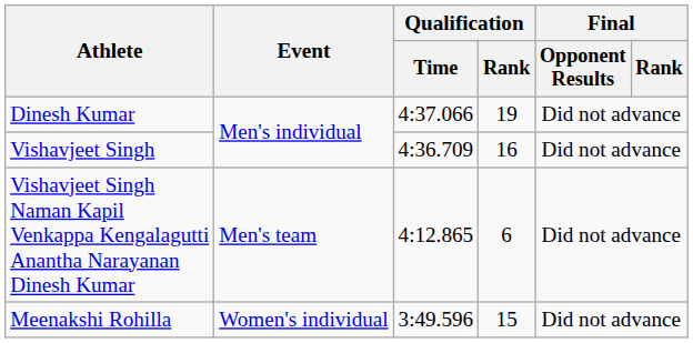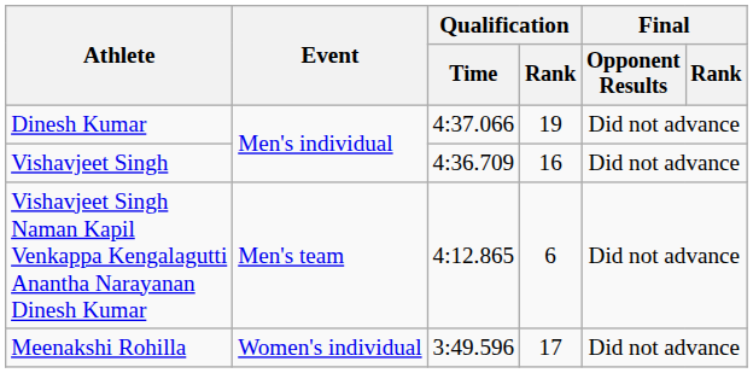Meenakshi Rohilla | Qualification / Rank: 15 -> 17
